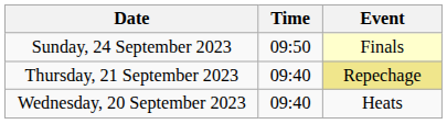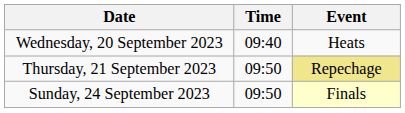rows swapped: Wednesday, 20 September 2023 <-> Sunday, 24 September 2023
Thursday, 21 September 2023 | Time: 09:40 -> 09:50
